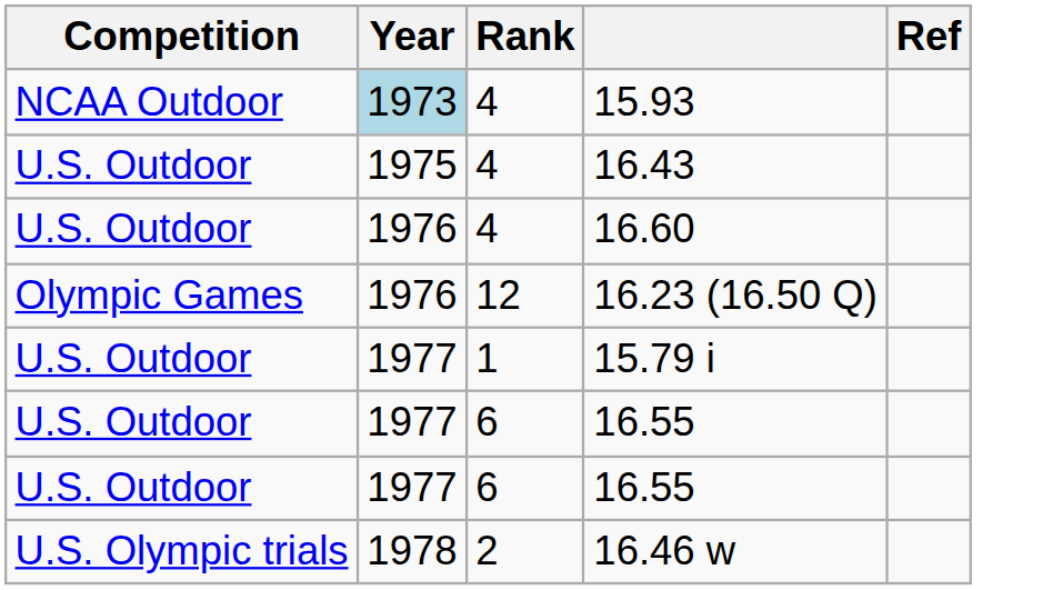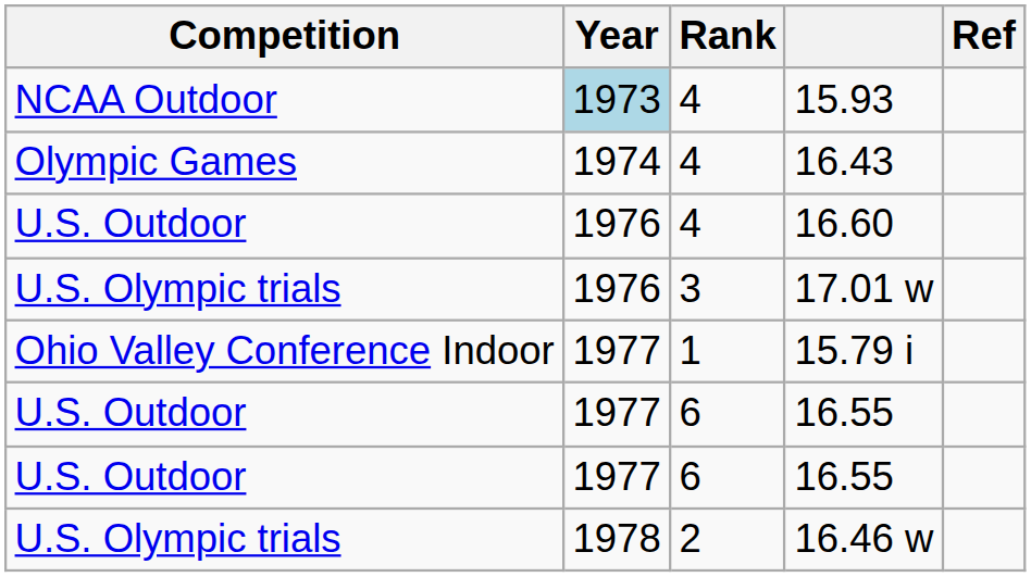16.43 | Competition: U.S. Outdoor -> Olympic Games
16.43 | Year: 1975 -> 1974
+ row: U.S. Olympic trials | 1976 | 3 | 17.01 w
- row: Olympic Games | 1976 | 12 | 16.23 (16.50 Q)
15.79 i | Competition: U.S. Outdoor -> Ohio Valley Conference Indoor
